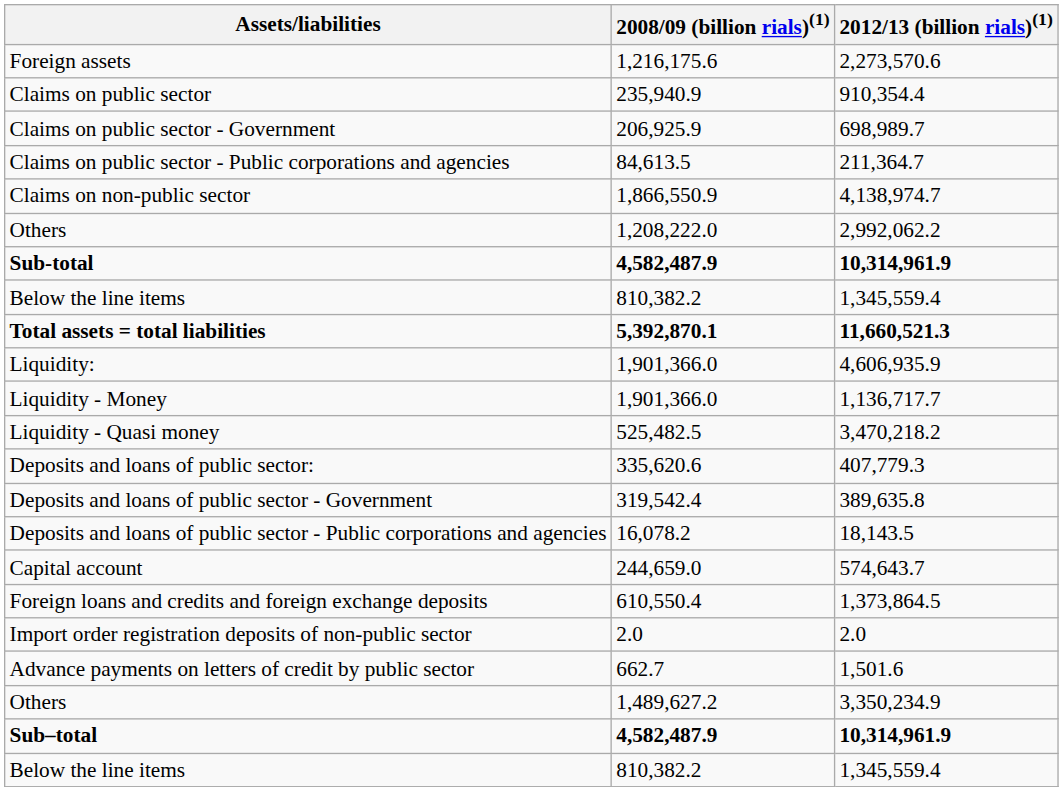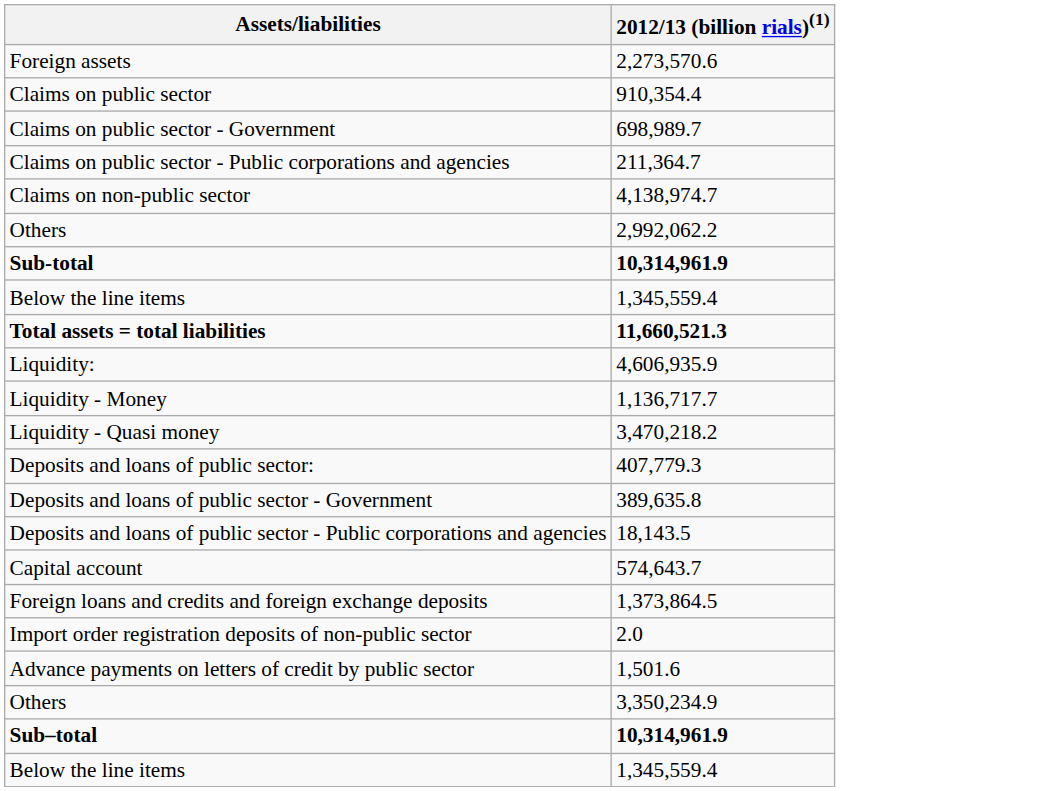- column: 2008/09 (billion rials)(1) | 1,216,175.6 | 235,940.9 | 206,925.9 | 84,613.5 | 1,866,550.9 | 1,208,222.0 | 4,582,487.9 | 810,382.2 | 5,392,870.1 | 1,901,366.0 | 1,901,366.0 | 525,482.5 | 335,620.6 | 319,542.4 | 16,078.2 | 244,659.0 | 610,550.4 | 2.0 | 662.7 | 1,489,627.2 | 4,582,487.9 | 810,382.2
